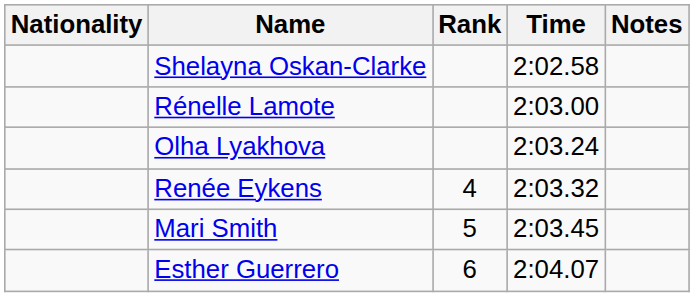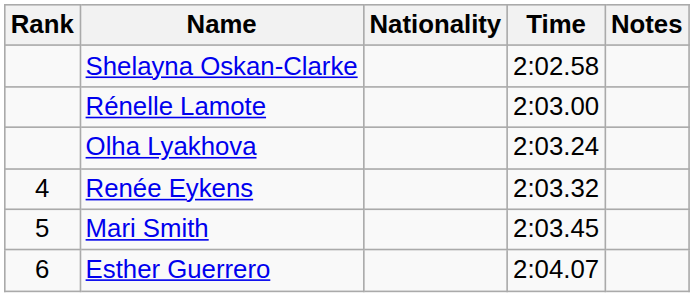columns swapped: Rank <-> Nationality
